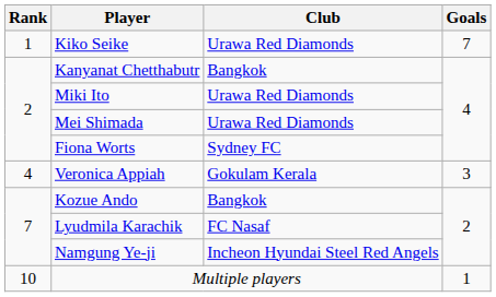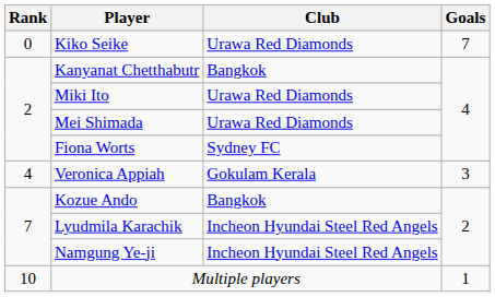Kiko Seike | Rank: 1 -> 0
Lyudmila Karachik | Club: FC Nasaf -> Incheon Hyundai Steel Red Angels
